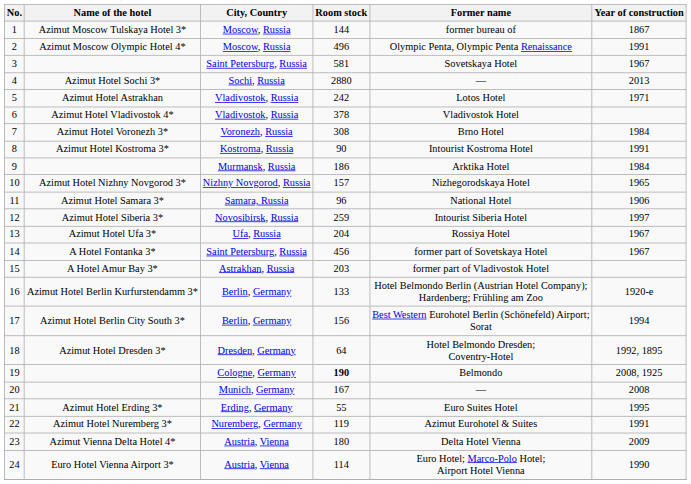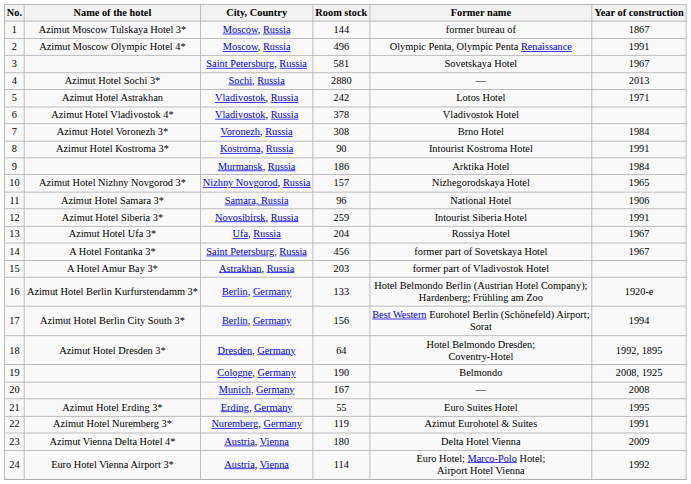12 | Year of construction: 1997 -> 1991
19 | Room stock: bold -> normal
24 | Year of construction: 1990 -> 1992
